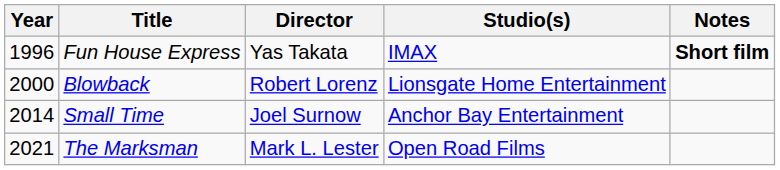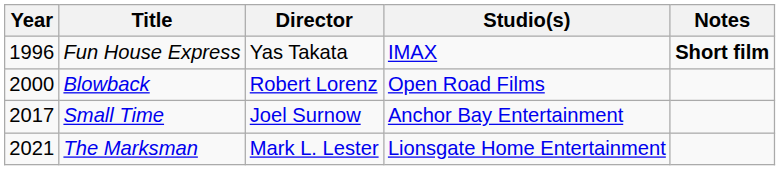Blowback | Studio(s): Lionsgate Home Entertainment -> Open Road Films
Small Time | Year: 2014 -> 2017
The Marksman | Studio(s): Open Road Films -> Lionsgate Home Entertainment
